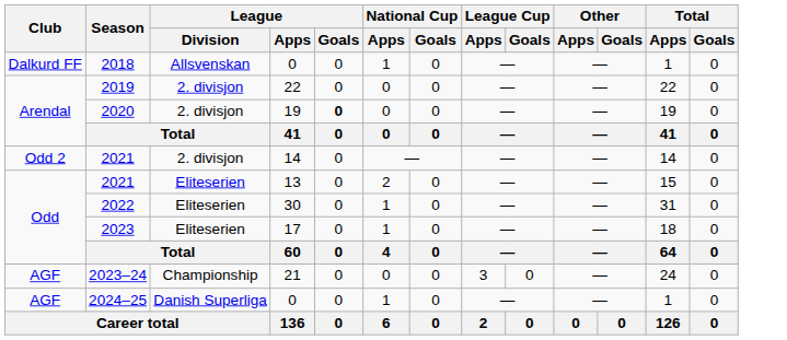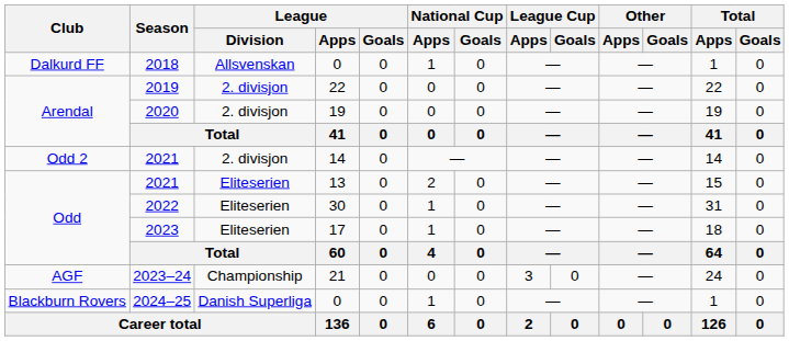2020 | League / Goals: bold -> normal
2024–25 | Club: AGF -> Blackburn Rovers
